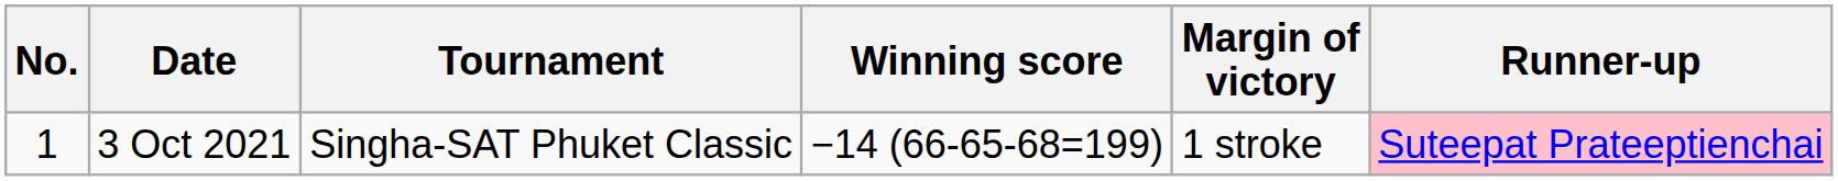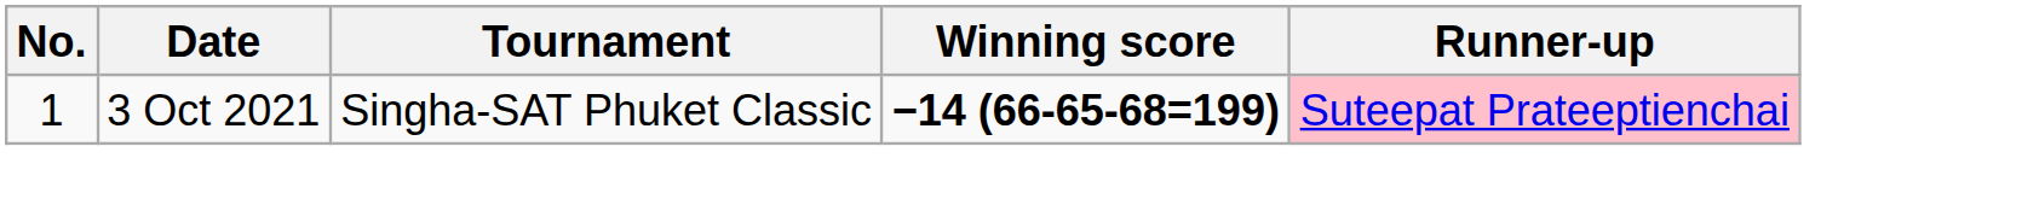- column: Margin of victory | 1 stroke
3 Oct 2021 | Winning score: normal -> bold
